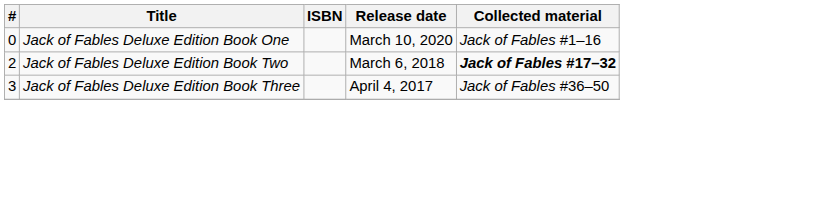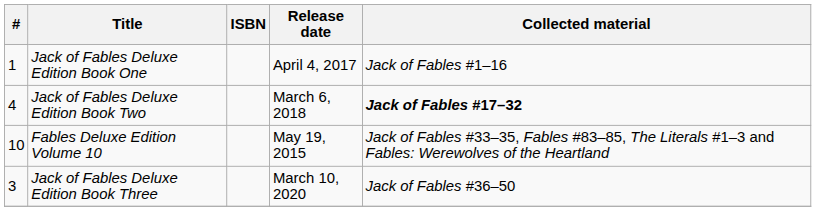Jack of Fables Deluxe Edition Book One | #: 0 -> 1
Jack of Fables Deluxe Edition Book One | Release date: March 10, 2020 -> April 4, 2017
Jack of Fables Deluxe Edition Book Two | #: 2 -> 4
+ row: 10 | Fables Deluxe Edition Volume 10 | May 19, 2015 | Jack of Fables #33–35, Fables #83–85, The Literals #1–3 and Fables: Werewolves of the Heartland
Jack of Fables Deluxe Edition Book Three | Release date: April 4, 2017 -> March 10, 2020
